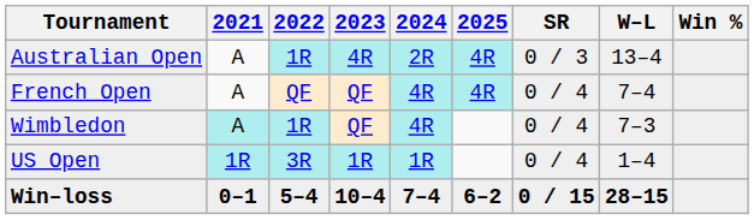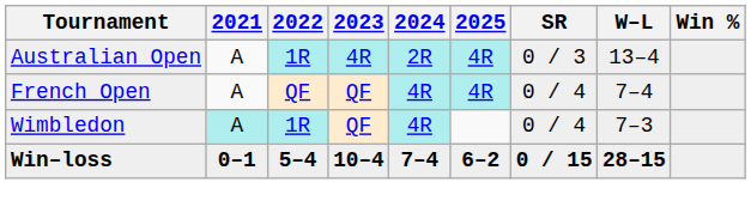- row: US Open | 1R | 3R | 1R | 1R | 0 / 4 | 1–4
